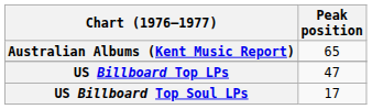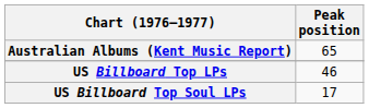US Billboard Top LPs | Peak position: 47 -> 46
